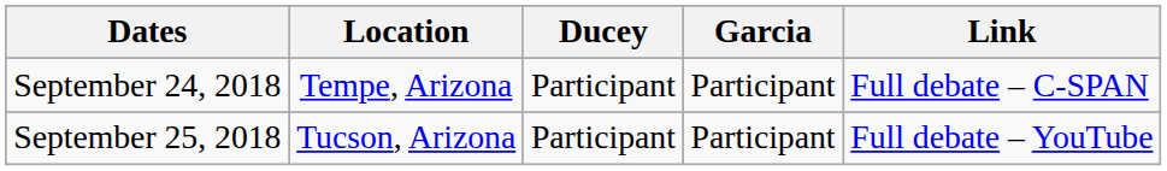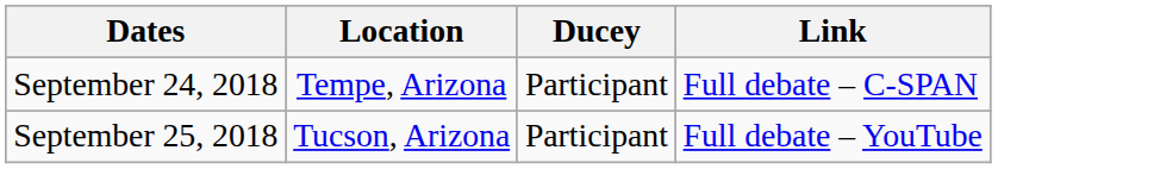- column: Garcia | Participant | Participant
